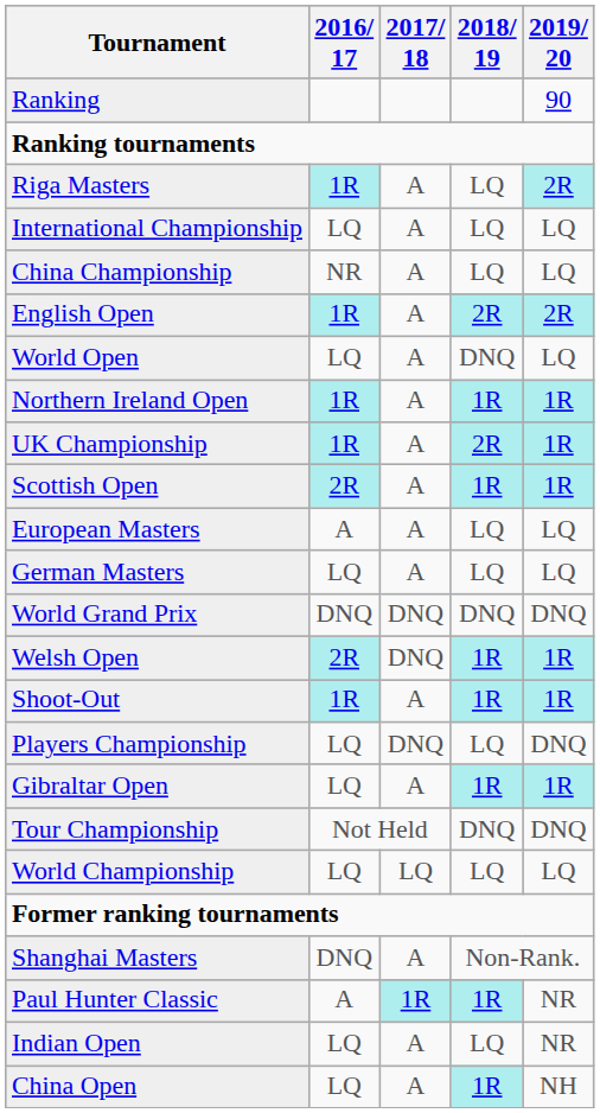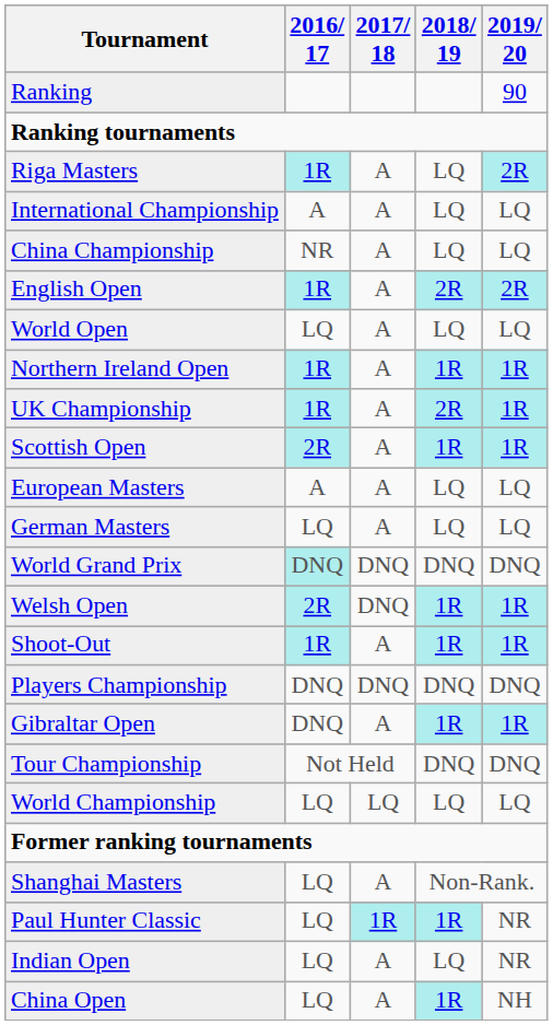International Championship | 2016/ 17: LQ -> A
World Open | 2018/ 19: DNQ -> LQ
World Grand Prix | 2016/ 17: no background -> paleturquoise background
Players Championship | 2016/ 17: LQ -> DNQ
Players Championship | 2018/ 19: LQ -> DNQ
Gibraltar Open | 2016/ 17: LQ -> DNQ
Shanghai Masters | 2016/ 17: DNQ -> LQ
Paul Hunter Classic | 2016/ 17: A -> LQ
